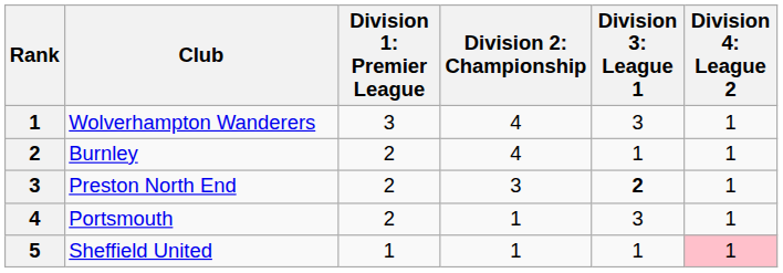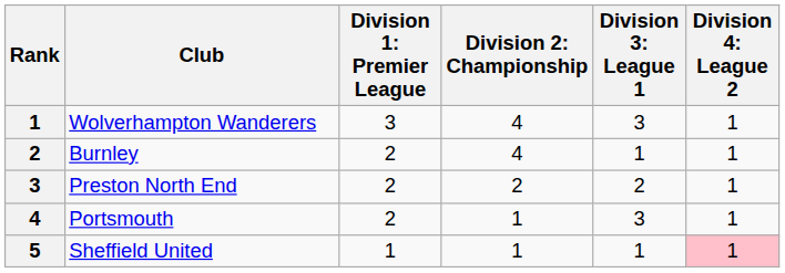Preston North End | column 4: 3 -> 2
Preston North End | column 5: bold -> normal
